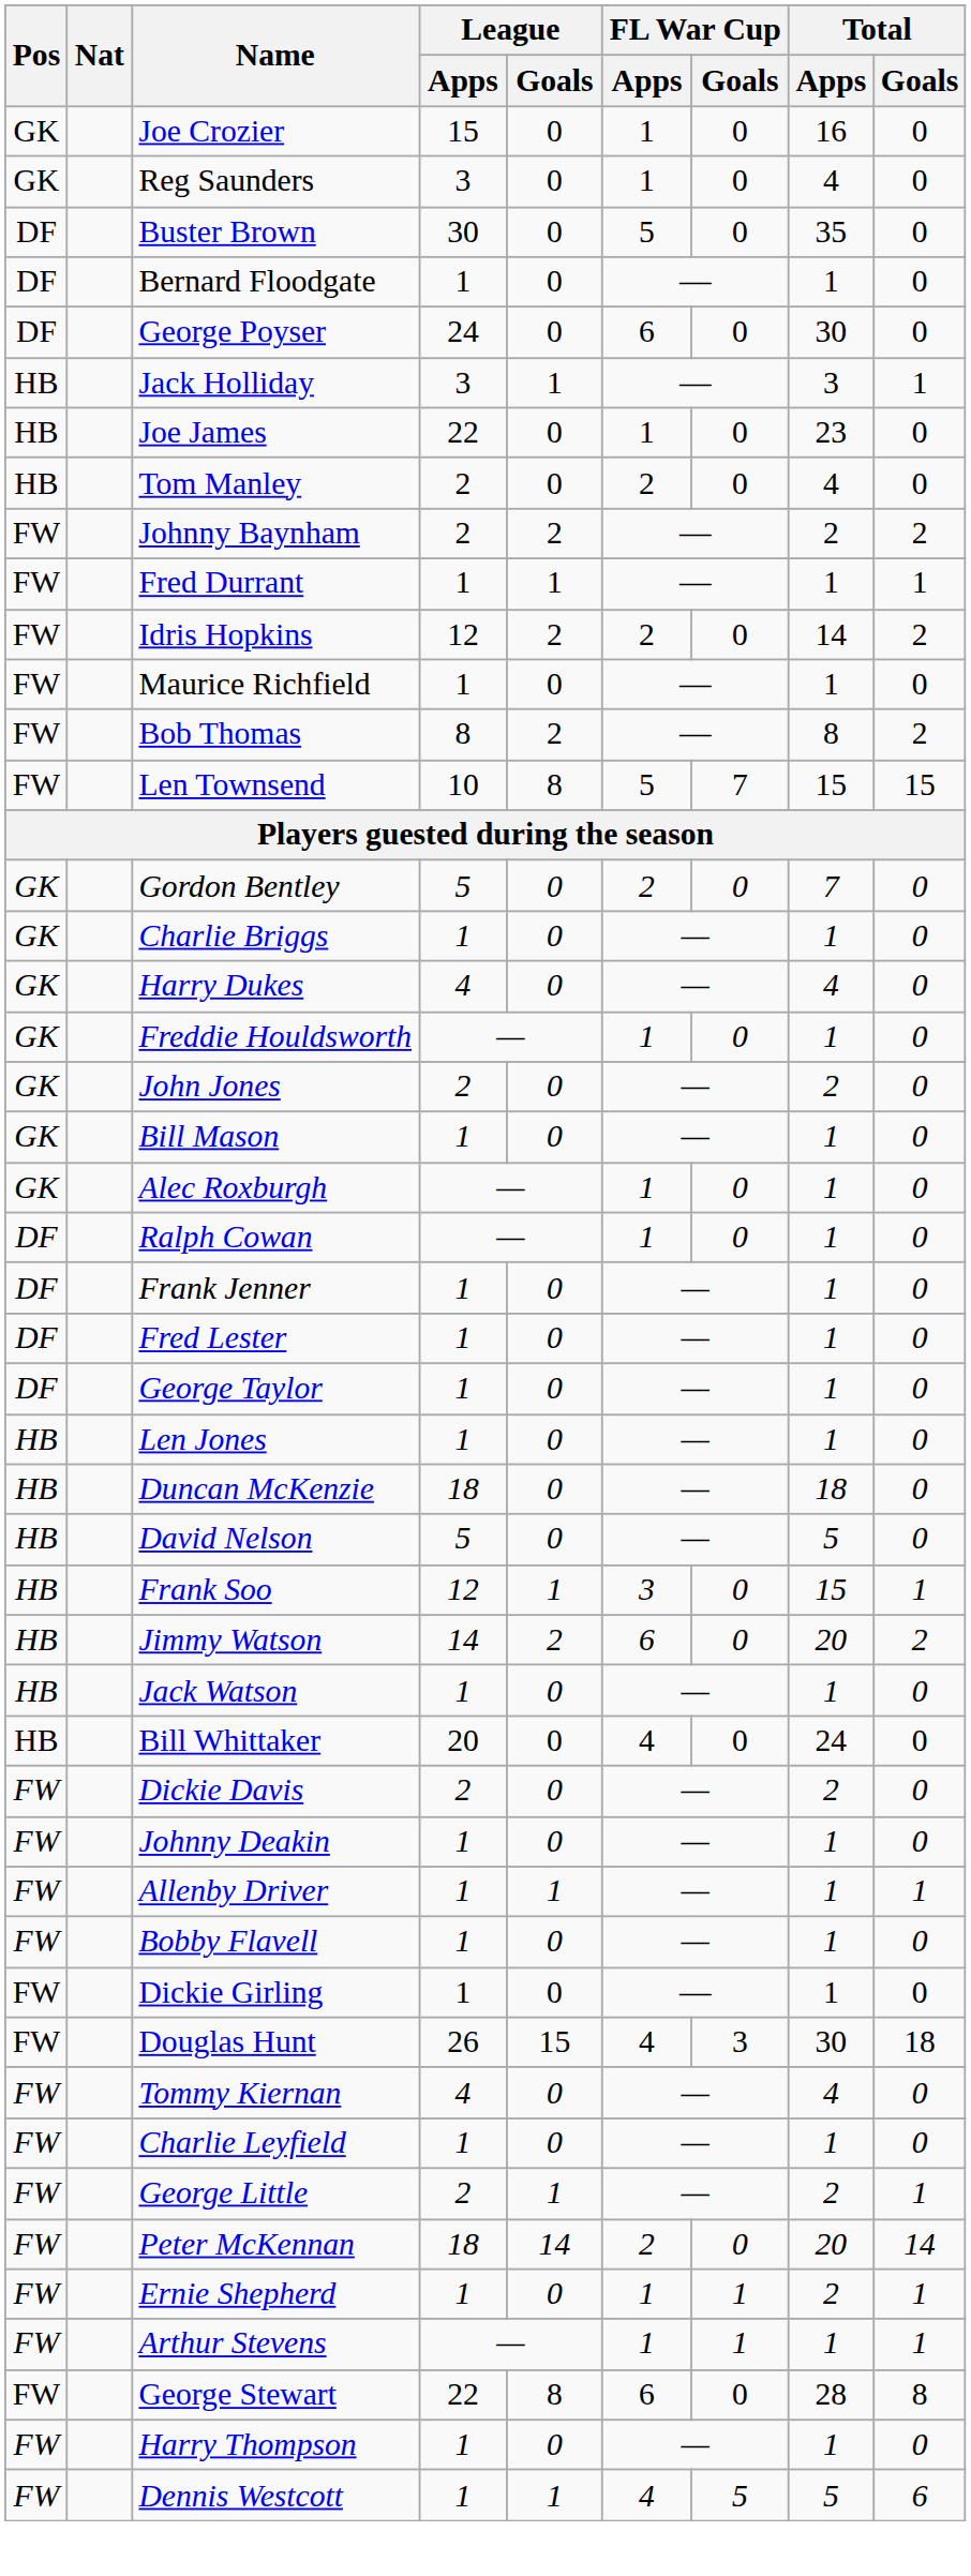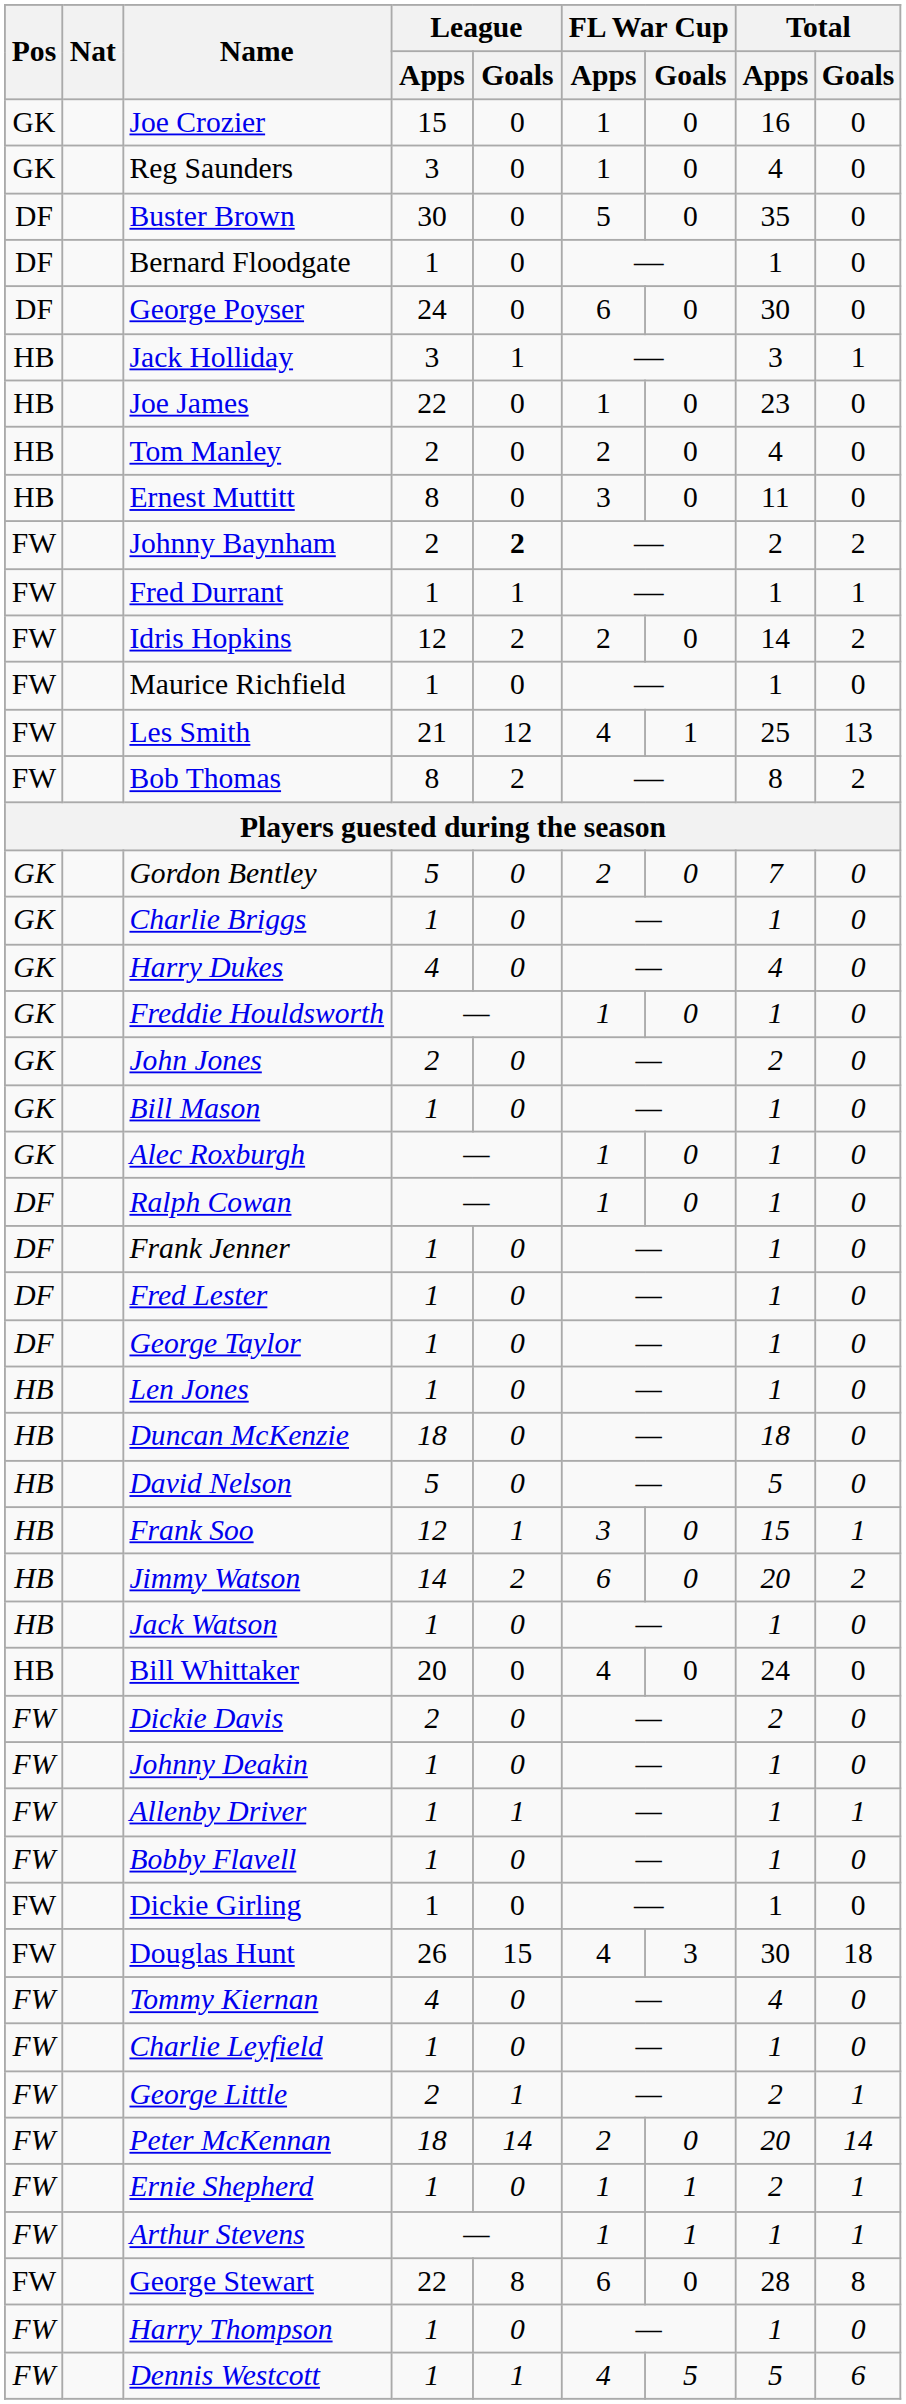+ row: HB | Ernest Muttitt | 8 | 0 | 3 | 0 | 11 | 0
Johnny Baynham | League / Goals: normal -> bold
+ row: FW | Les Smith | 21 | 12 | 4 | 1 | 25 | 13
- row: FW | Len Townsend | 10 | 8 | 5 | 7 | 15 | 15
